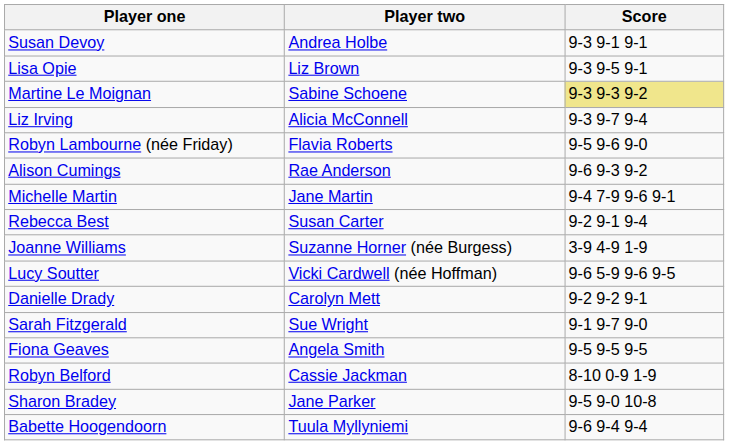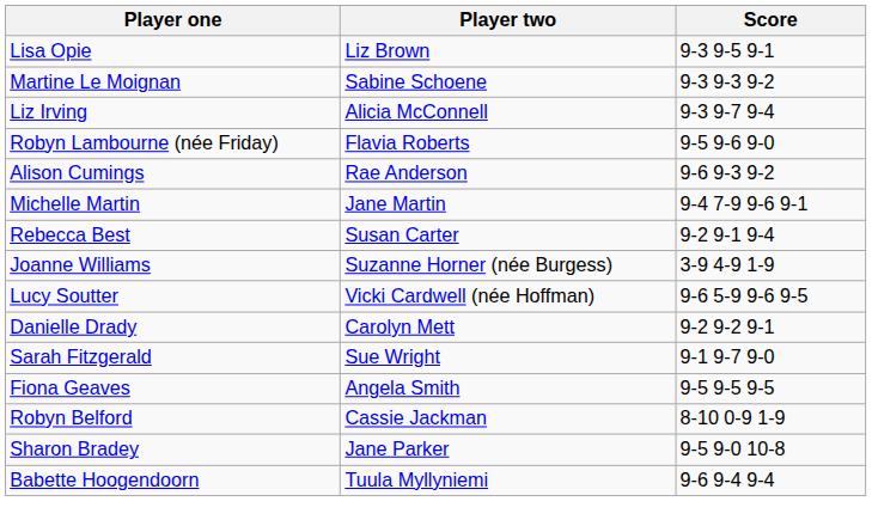- row: Susan Devoy | Andrea Holbe | 9-3 9-1 9-1
Martine Le Moignan | Score: khaki background -> no background
